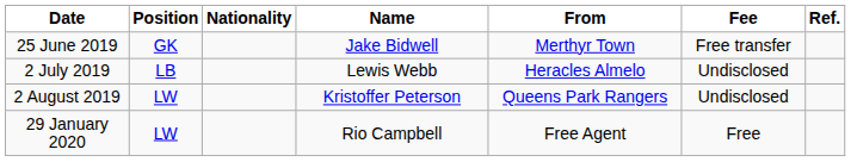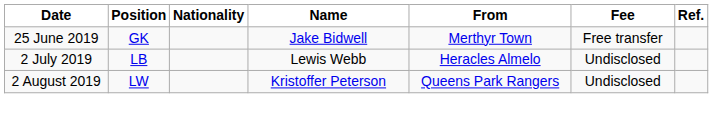- row: 29 January 2020 | LW | Rio Campbell | Free Agent | Free
